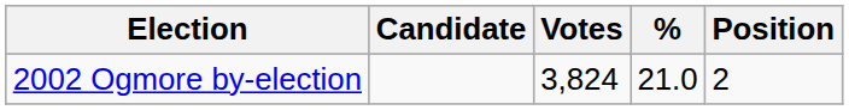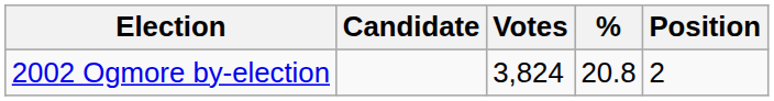2002 Ogmore by-election | %: 21.0 -> 20.8
